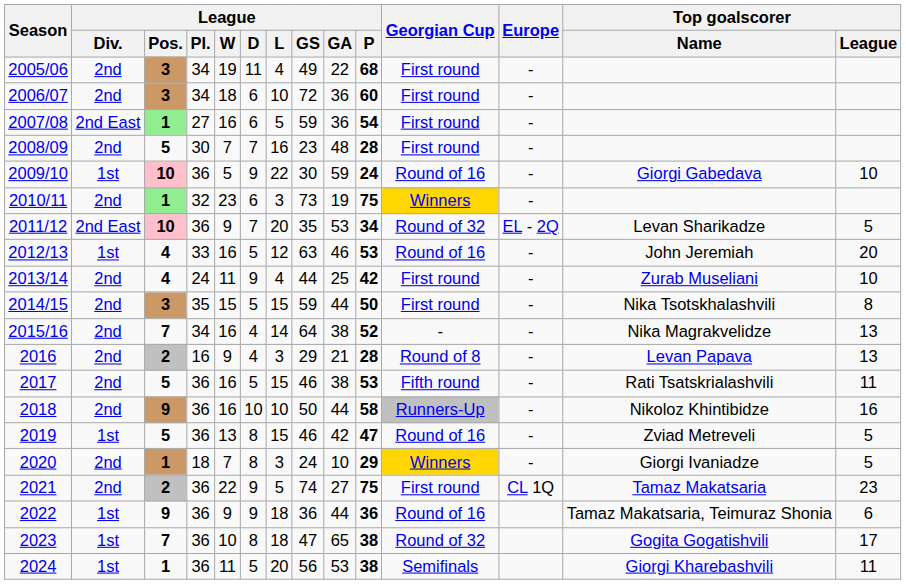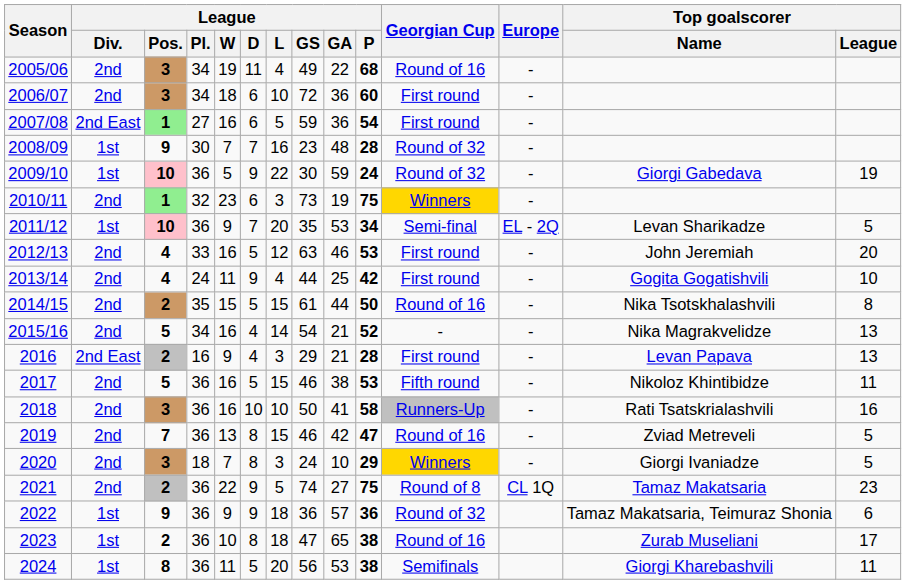2005/06 | Georgian Cup: First round -> Round of 16
2008/09 | League / Div.: 2nd -> 1st
2008/09 | League / Pos.: 5 -> 9
2008/09 | Georgian Cup: First round -> Round of 32
2009/10 | Georgian Cup: Round of 16 -> Round of 32
2009/10 | Top goalscorer / League: 10 -> 19
2011/12 | League / Div.: 2nd East -> 1st
2011/12 | Georgian Cup: Round of 32 -> Semi-final
2012/13 | League / Div.: 1st -> 2nd
2012/13 | Georgian Cup: Round of 16 -> First round
2013/14 | Top goalscorer / Name: Zurab Museliani -> Gogita Gogatishvili
2014/15 | League / Pos.: 3 -> 2
2014/15 | League / GS: 59 -> 61
2014/15 | Georgian Cup: First round -> Round of 16
2015/16 | League / Pos.: 7 -> 5
2015/16 | League / GS: 64 -> 54
2015/16 | League / GA: 38 -> 21
2016 | League / Div.: 2nd -> 2nd East
2016 | Georgian Cup: Round of 8 -> First round
2017 | Top goalscorer / Name: Rati Tsatskrialashvili -> Nikoloz Khintibidze
2018 | League / Pos.: 9 -> 3
2018 | League / GA: 44 -> 41
2018 | Top goalscorer / Name: Nikoloz Khintibidze -> Rati Tsatskrialashvili
2019 | League / Div.: 1st -> 2nd
2019 | League / Pos.: 5 -> 7
2020 | League / Pos.: 1 -> 3
2021 | Georgian Cup: First round -> Round of 8
2022 | League / GA: 44 -> 57
2022 | Georgian Cup: Round of 16 -> Round of 32
2023 | League / Pos.: 7 -> 2
2023 | Georgian Cup: Round of 32 -> Round of 16
2023 | Top goalscorer / Name: Gogita Gogatishvili -> Zurab Museliani
2024 | League / Pos.: 1 -> 8
